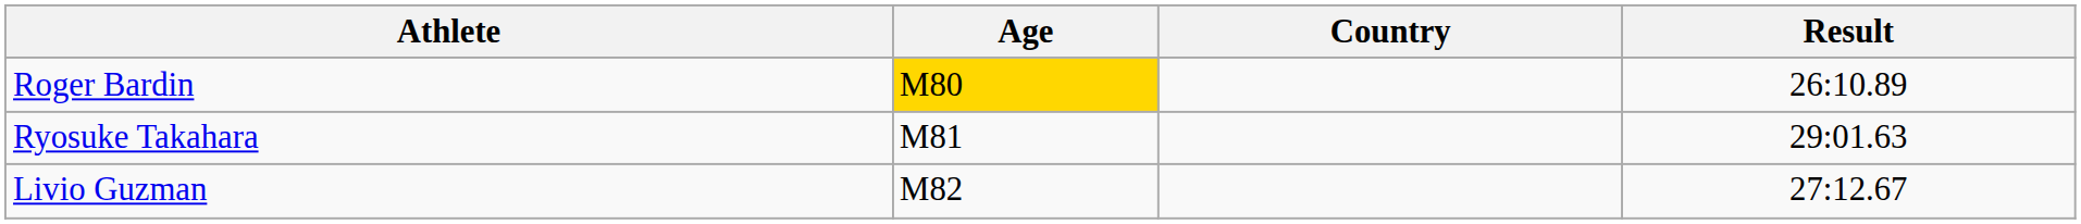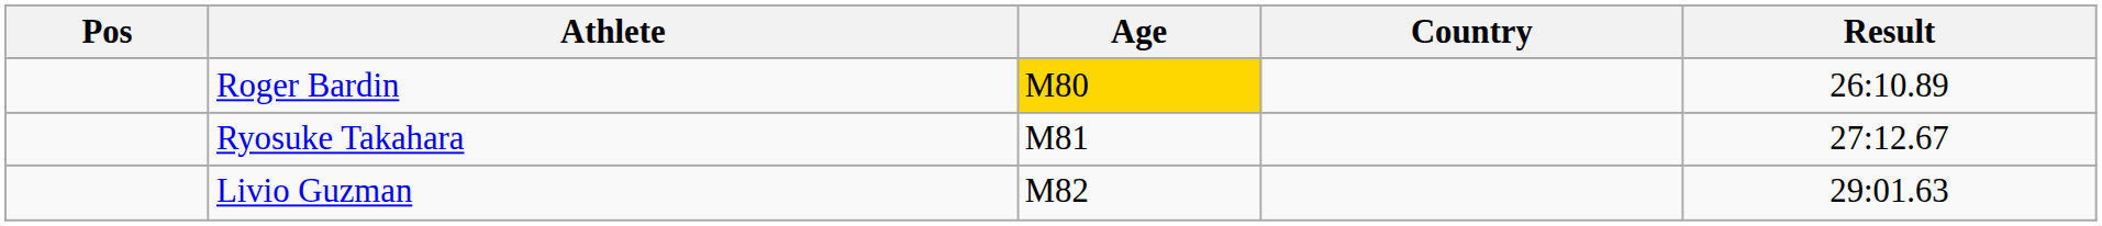+ column: Pos
Ryosuke Takahara | Result: 29:01.63 -> 27:12.67
Livio Guzman | Result: 27:12.67 -> 29:01.63
